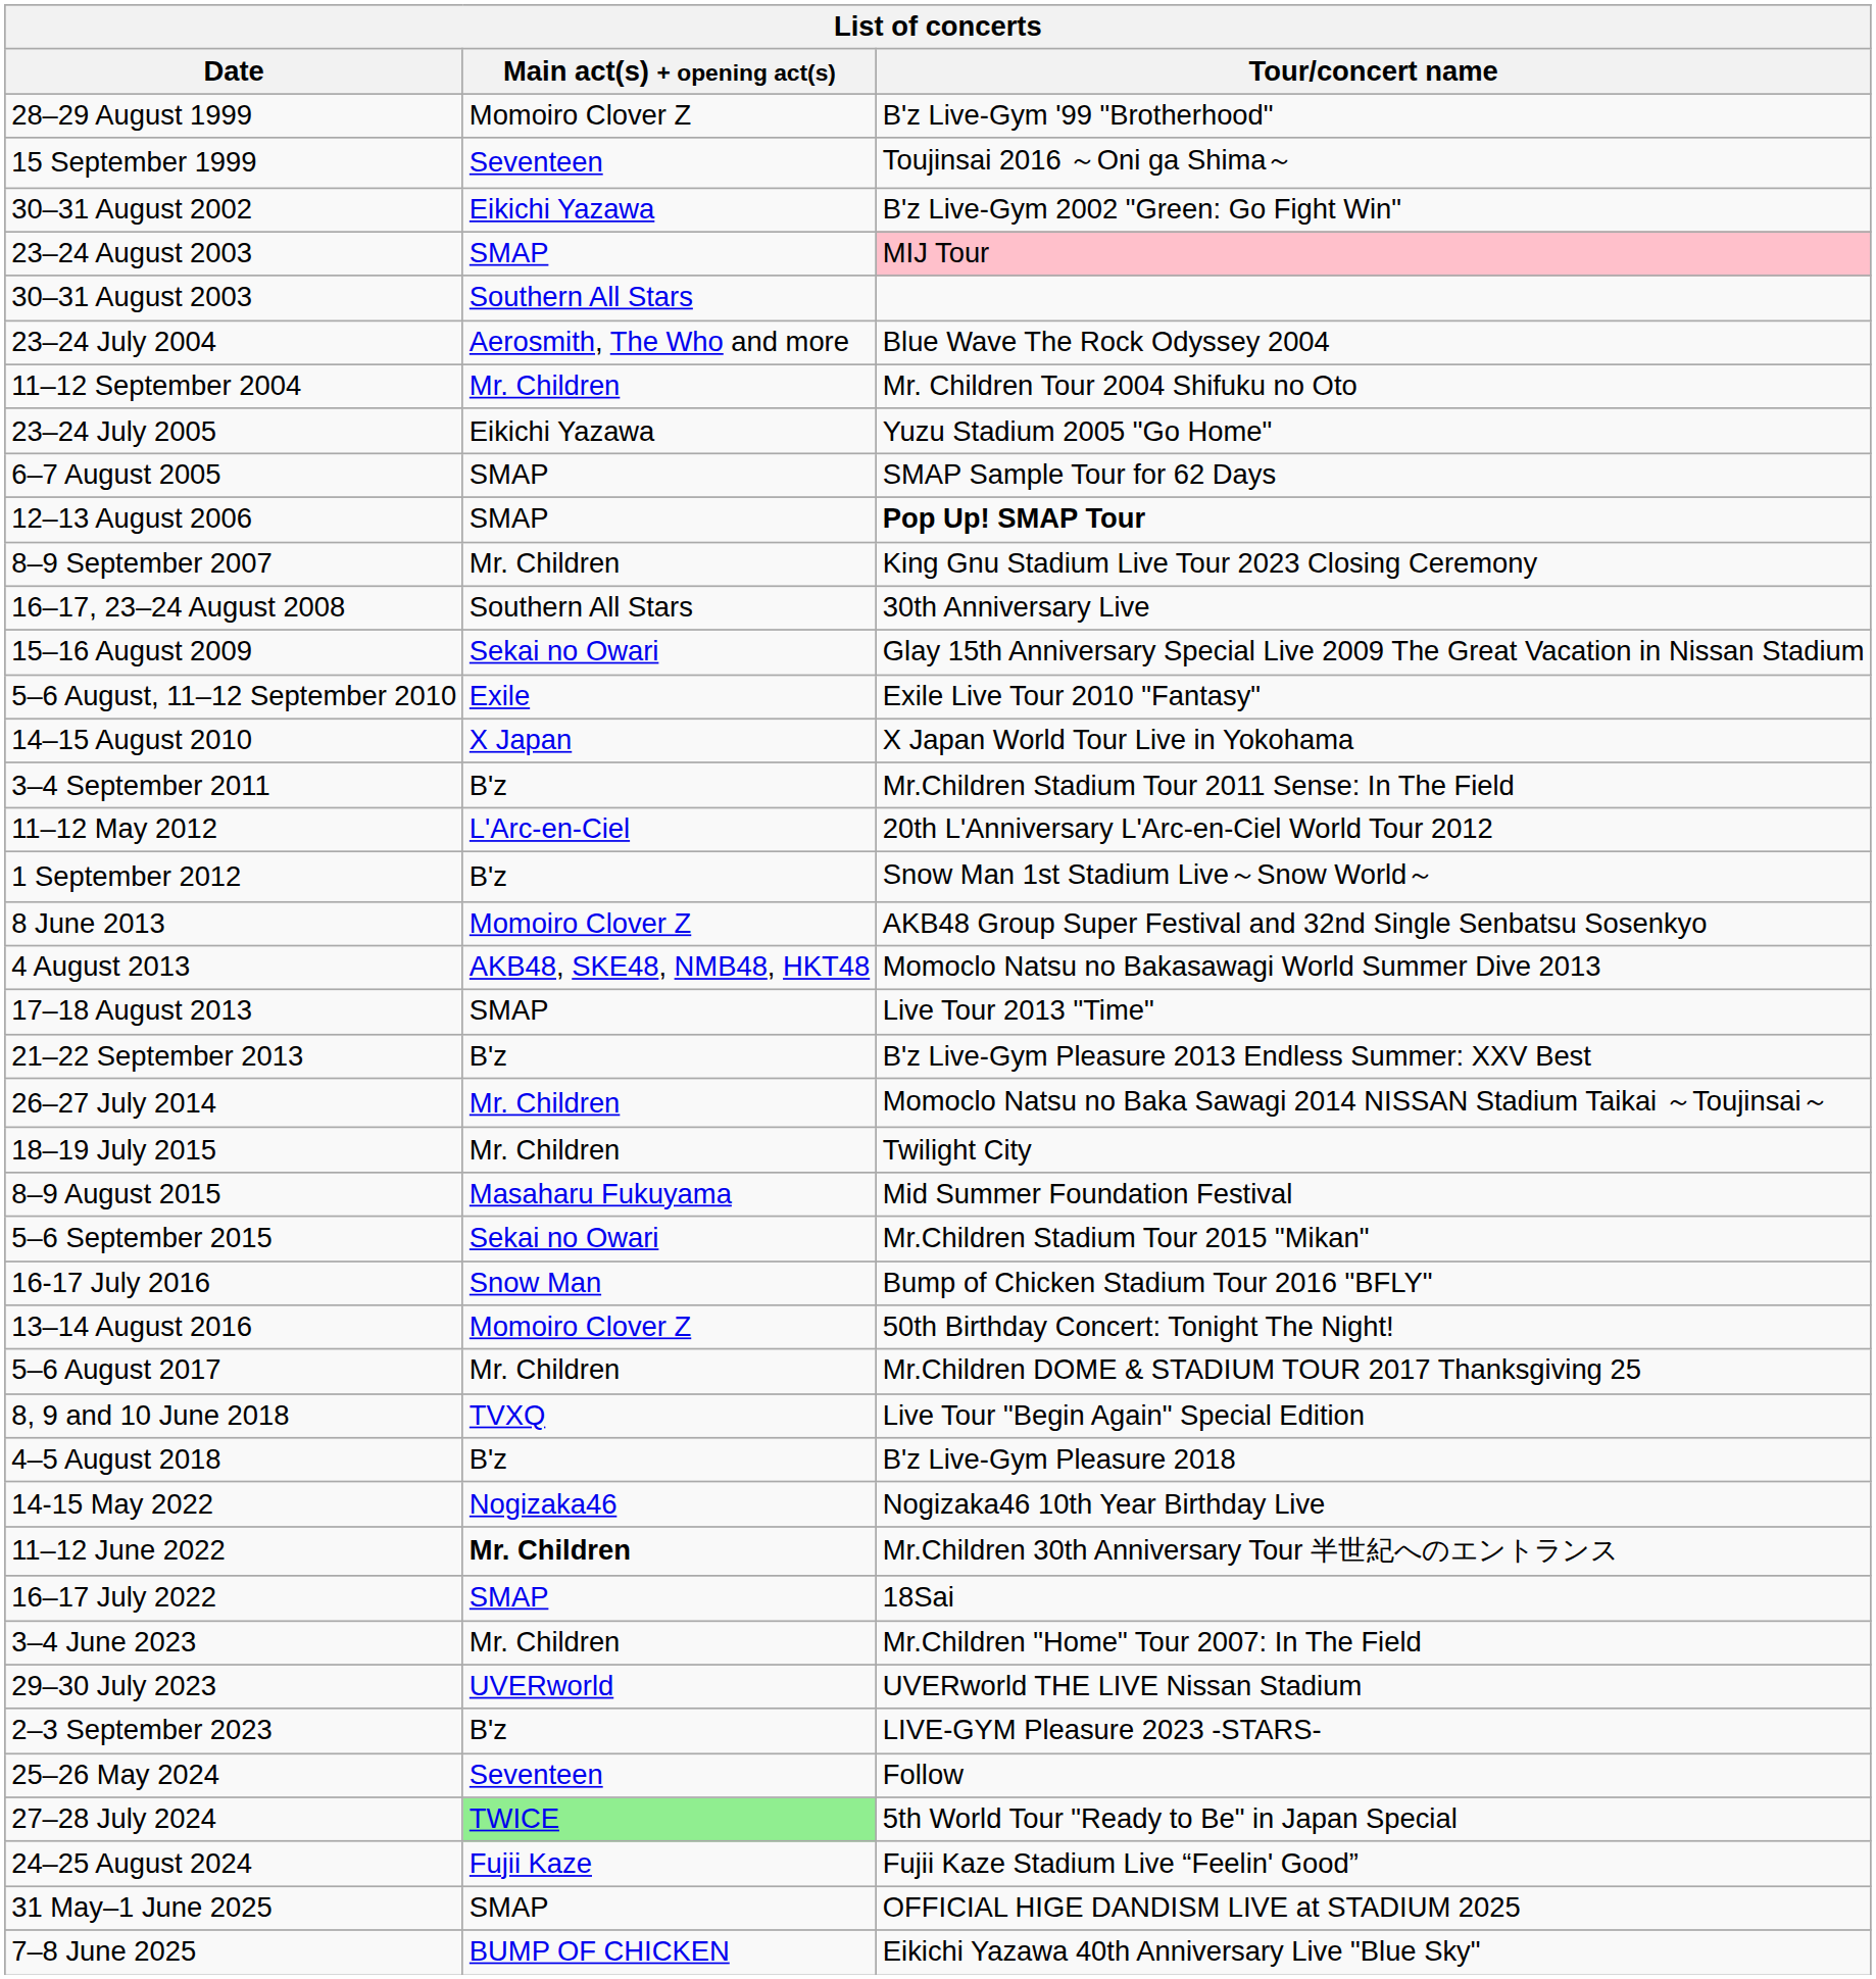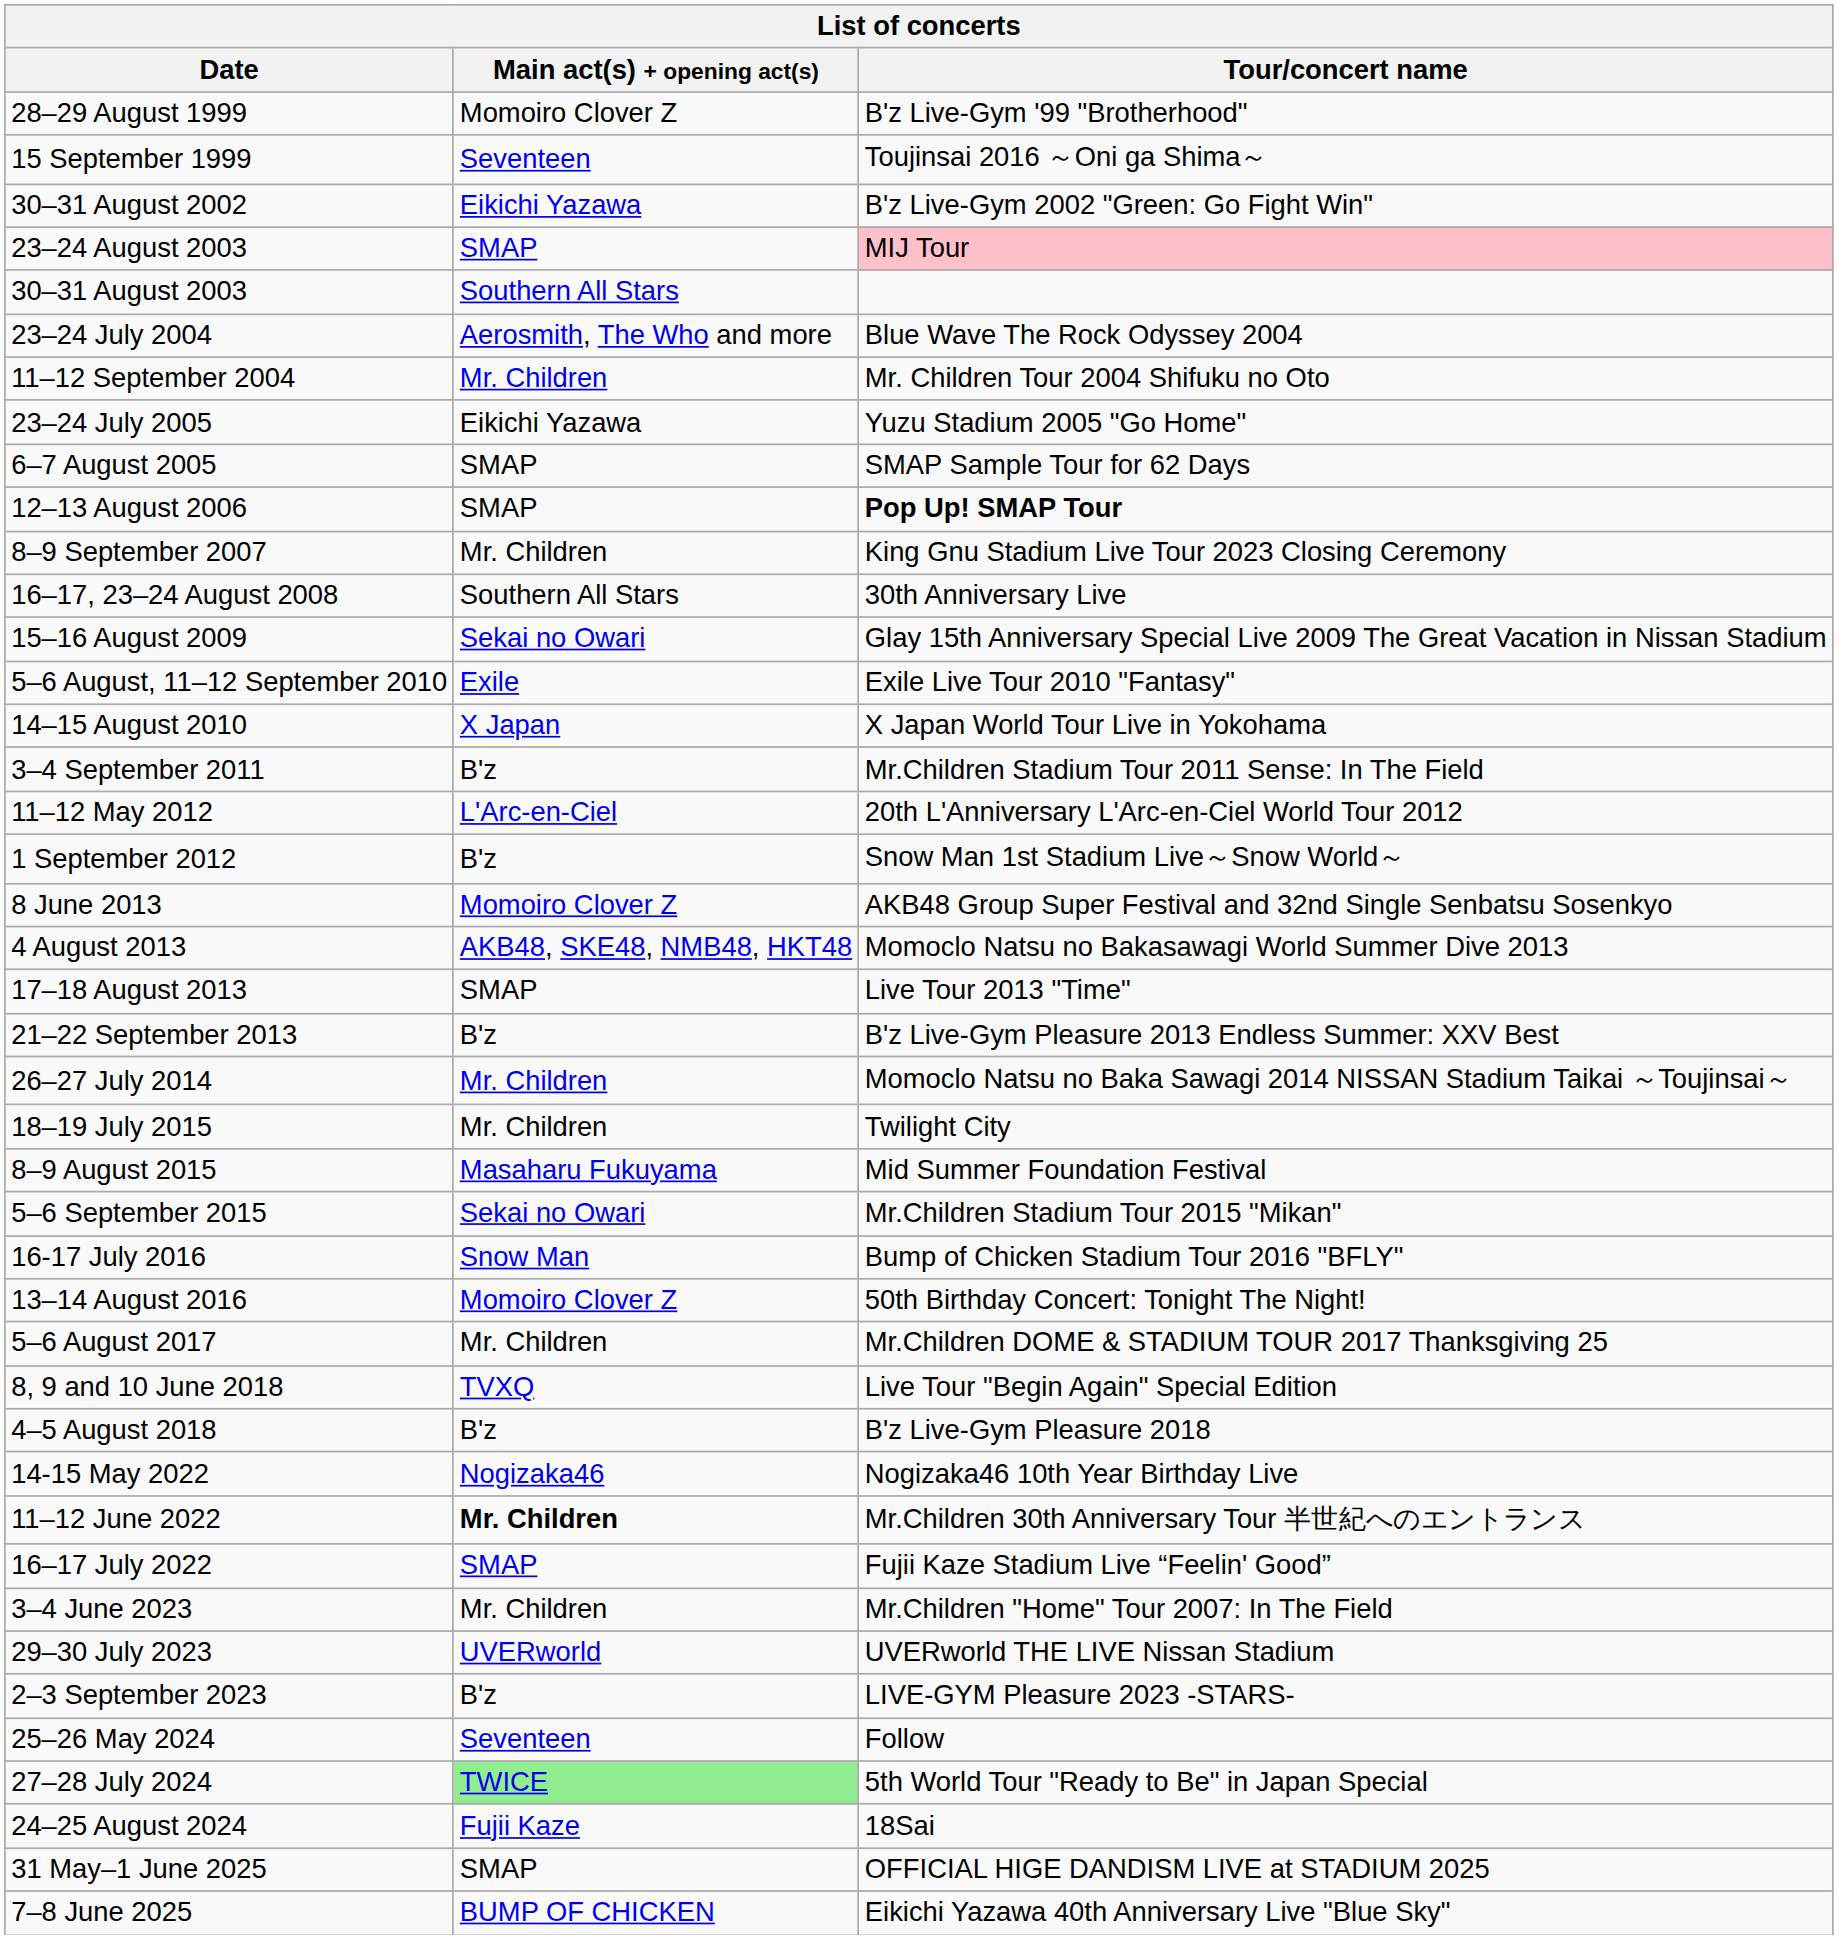16–17 July 2022 | Tour/concert name: 18Sai -> Fujii Kaze Stadium Live “Feelin' Good”
24–25 August 2024 | Tour/concert name: Fujii Kaze Stadium Live “Feelin' Good” -> 18Sai
